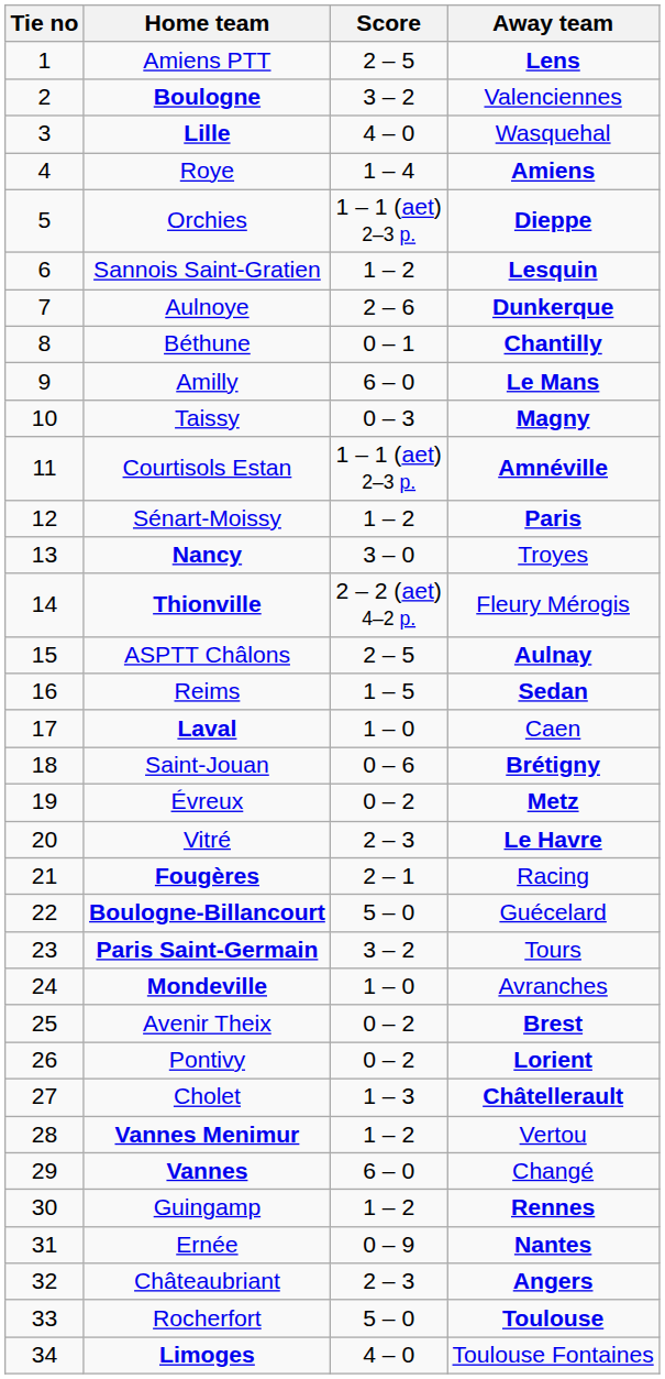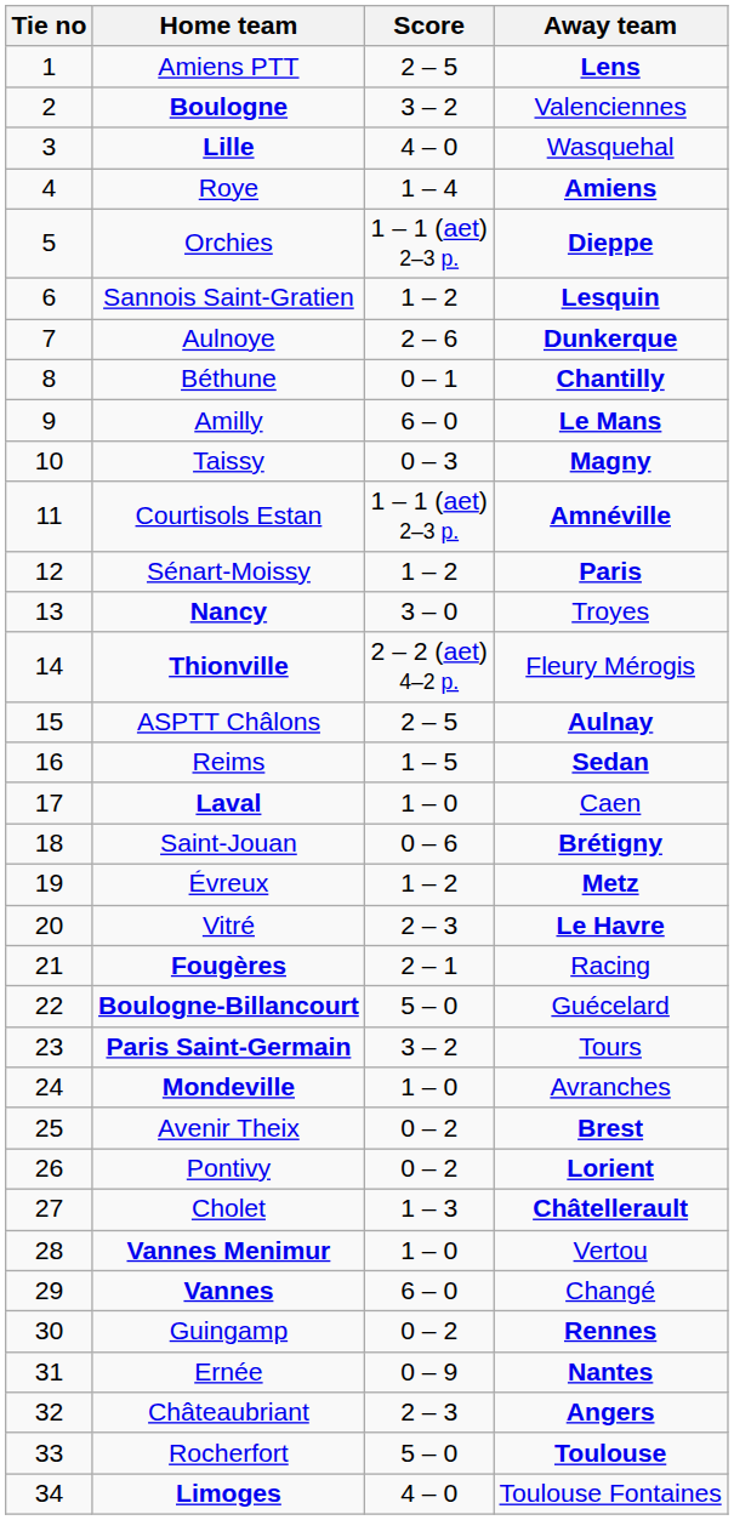Évreux | Score: 0 – 2 -> 1 – 2
Vannes Menimur | Score: 1 – 2 -> 1 – 0
Guingamp | Score: 1 – 2 -> 0 – 2
